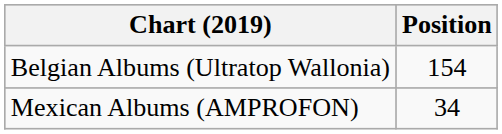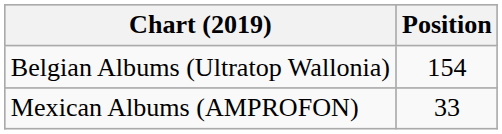Mexican Albums (AMPROFON) | Position: 34 -> 33
